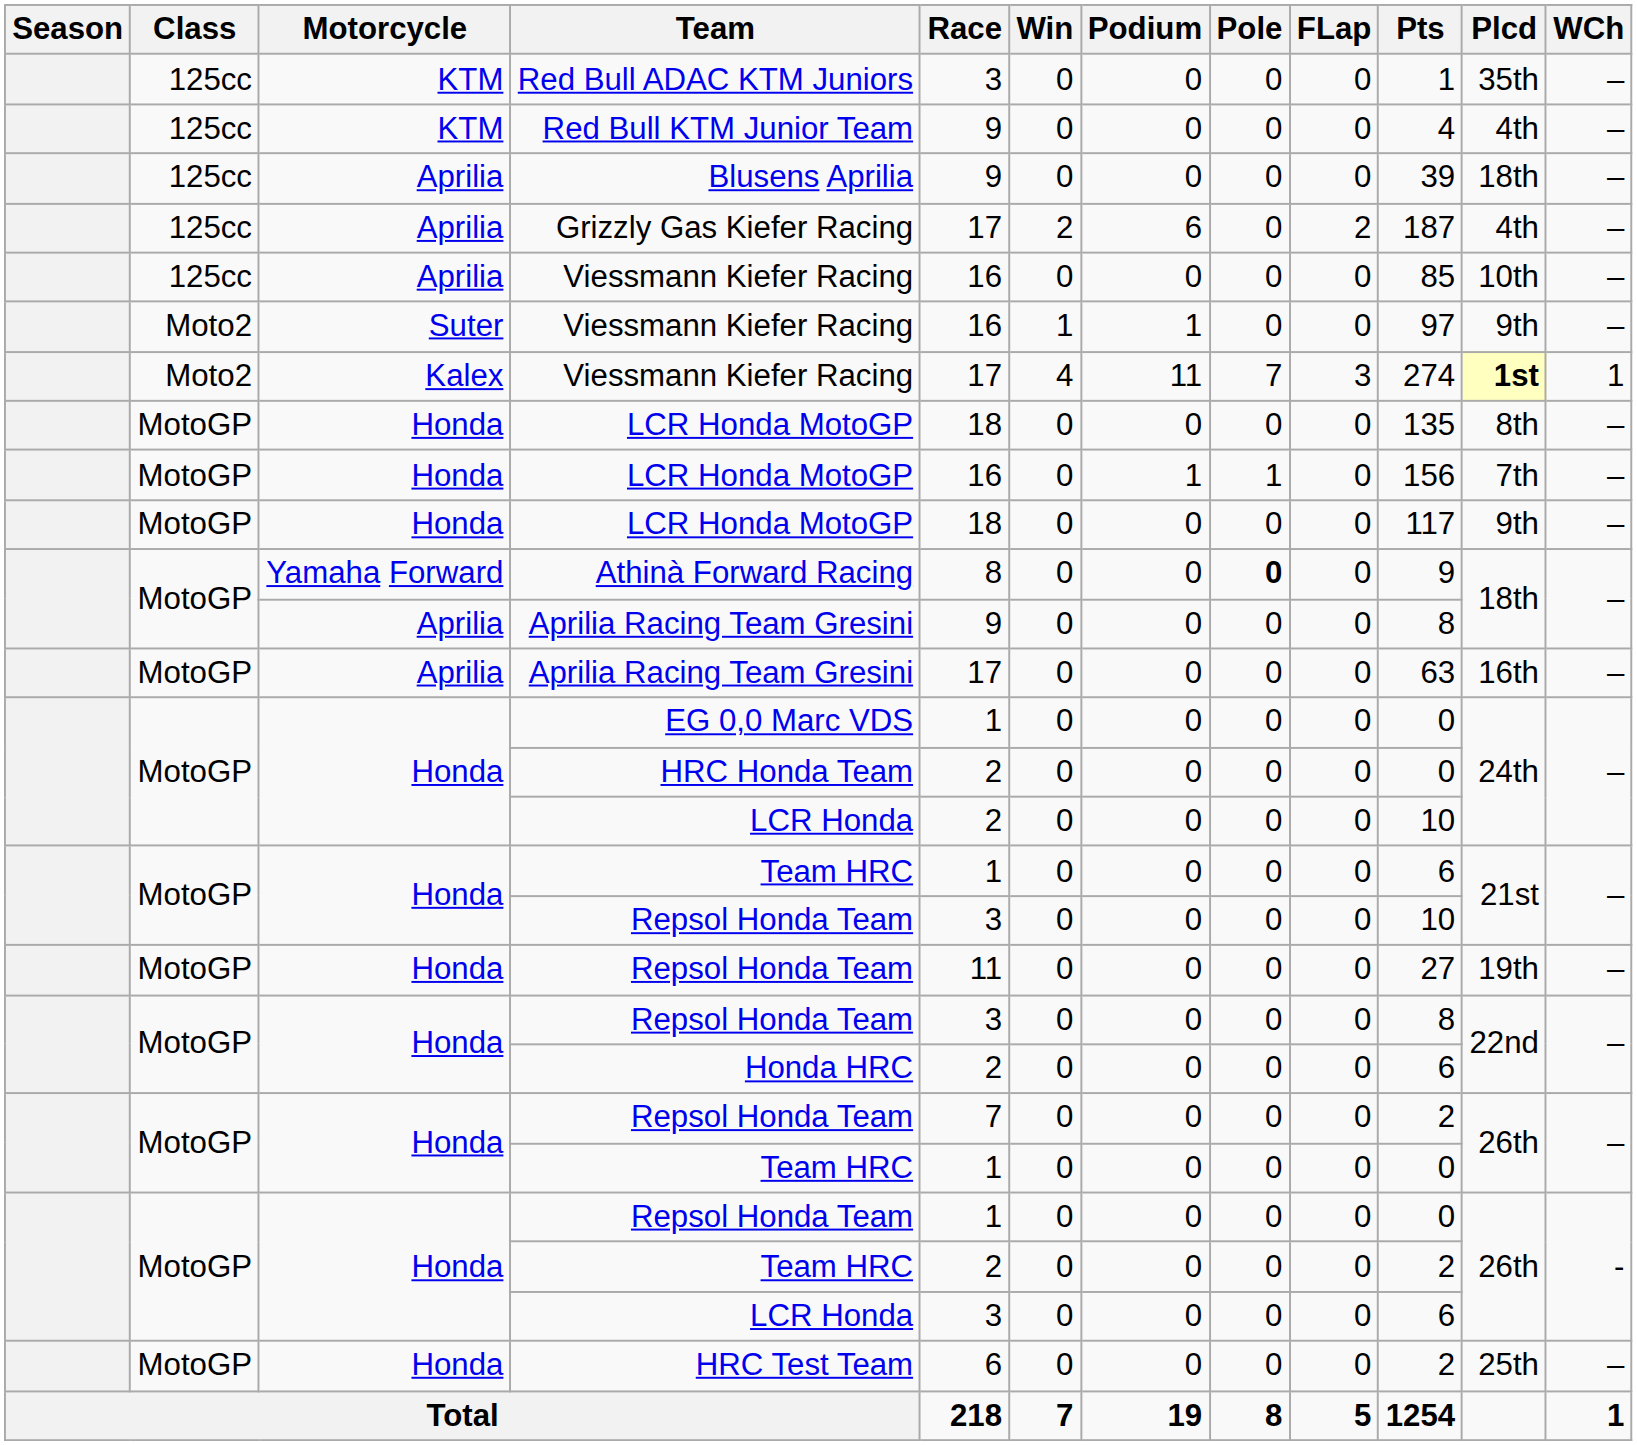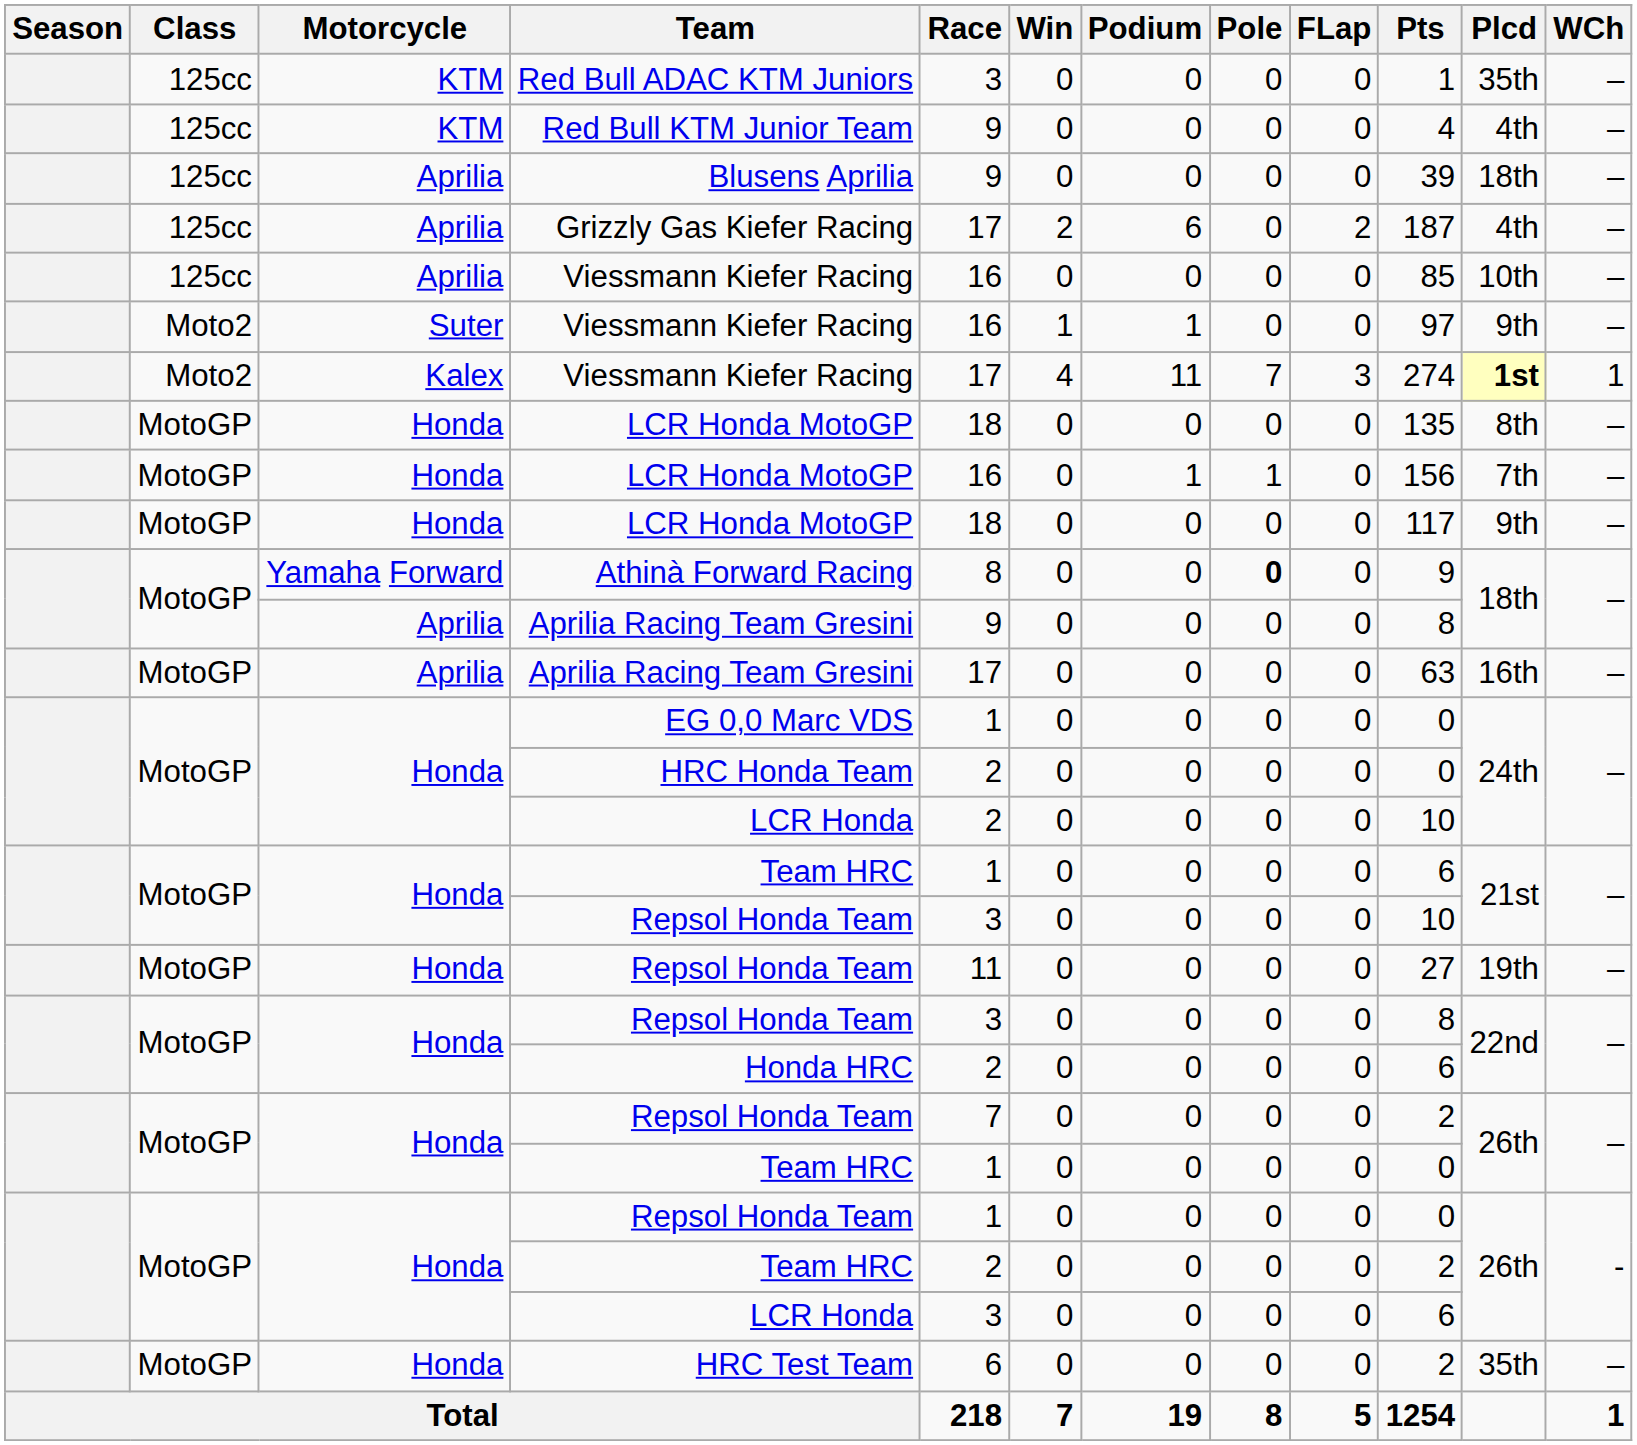HRC Test Team | Plcd: 25th -> 35th
